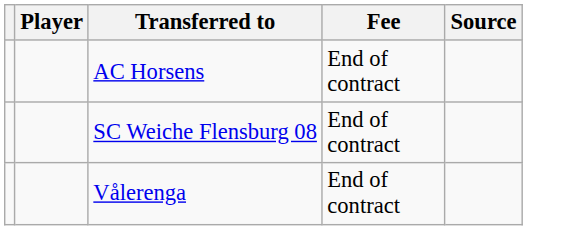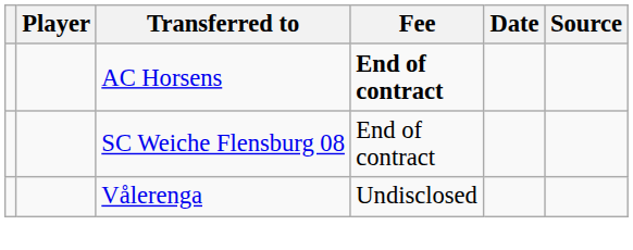+ column: Date
AC Horsens | Fee: normal -> bold
Vålerenga | Fee: End of contract -> Undisclosed
